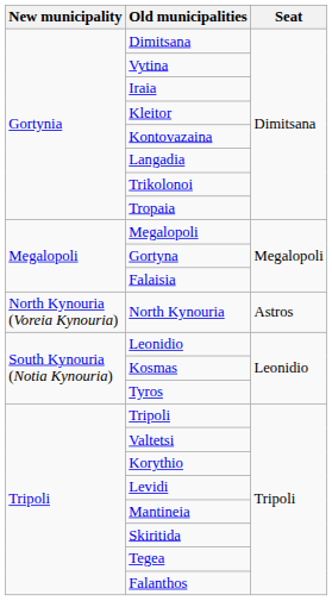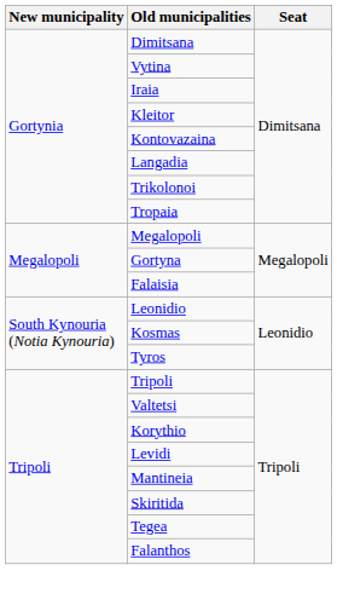- row: North Kynouria (Voreia Kynouria) | North Kynouria | Astros
